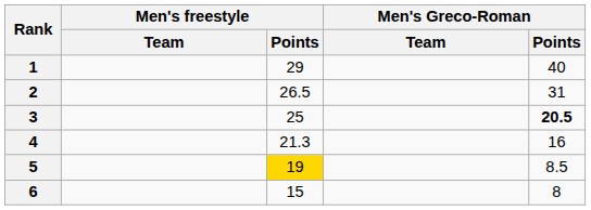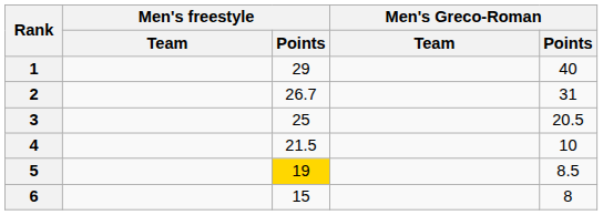2 | Men's freestyle / Points: 26.5 -> 26.7
3 | Men's Greco-Roman / Points: bold -> normal
4 | Men's freestyle / Points: 21.3 -> 21.5
4 | Men's Greco-Roman / Points: 16 -> 10
